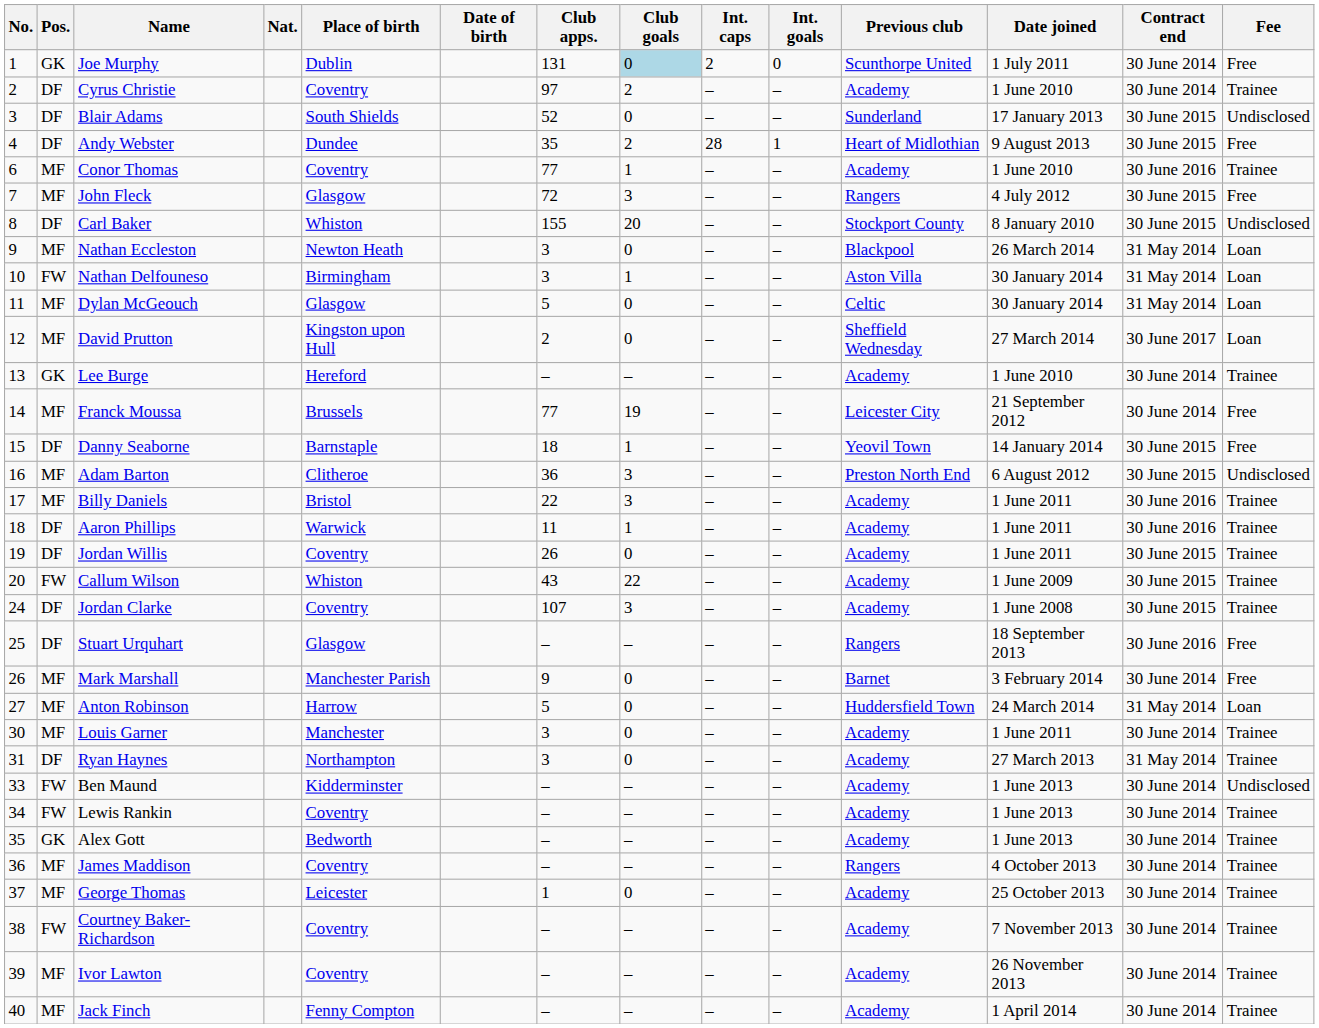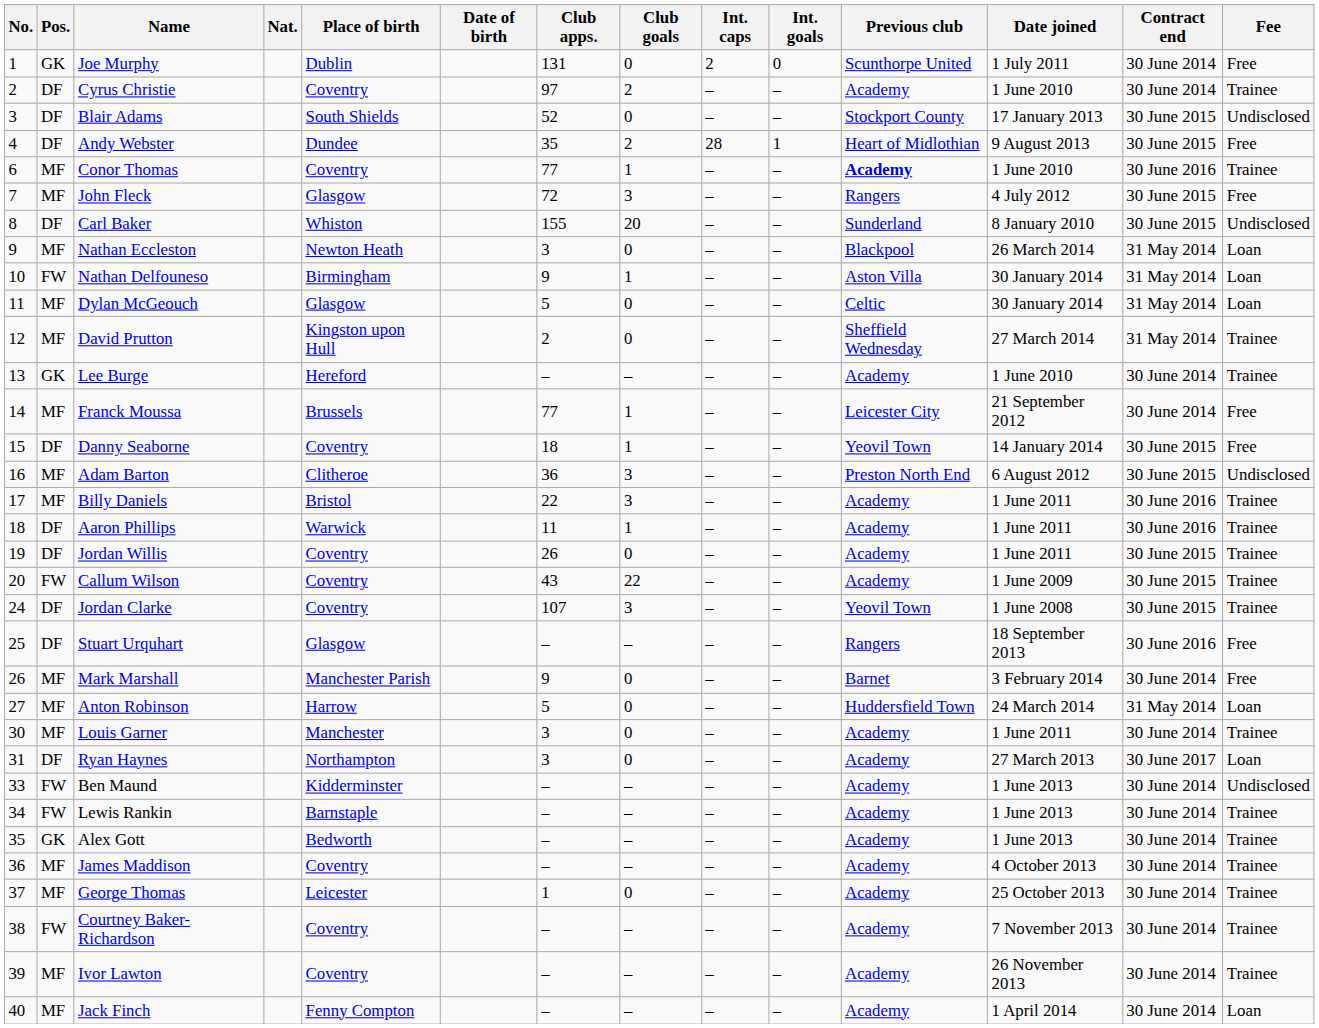Joe Murphy | Club goals: lightblue background -> no background
Blair Adams | Previous club: Sunderland -> Stockport County
Conor Thomas | Previous club: normal -> bold
Carl Baker | Previous club: Stockport County -> Sunderland
Nathan Delfouneso | Club apps.: 3 -> 9
David Prutton | Contract end: 30 June 2017 -> 31 May 2014
David Prutton | Fee: Loan -> Trainee
Franck Moussa | Club goals: 19 -> 1
Danny Seaborne | Place of birth: Barnstaple -> Coventry
Callum Wilson | Place of birth: Whiston -> Coventry
Jordan Clarke | Previous club: Academy -> Yeovil Town
Ryan Haynes | Contract end: 31 May 2014 -> 30 June 2017
Ryan Haynes | Fee: Trainee -> Loan
Lewis Rankin | Place of birth: Coventry -> Barnstaple
James Maddison | Previous club: Rangers -> Academy
Jack Finch | Fee: Trainee -> Loan
